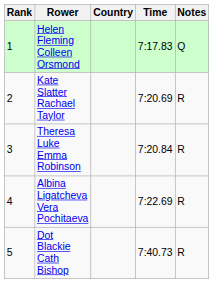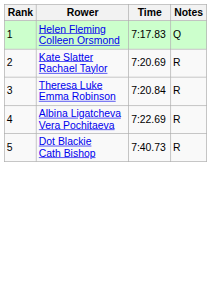- column: Country
